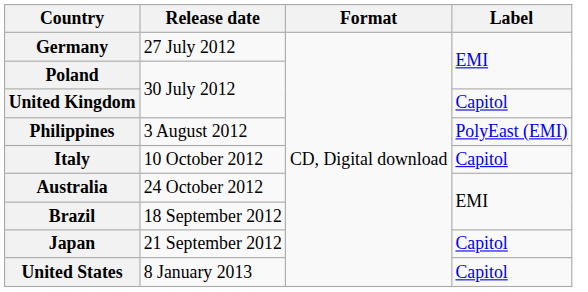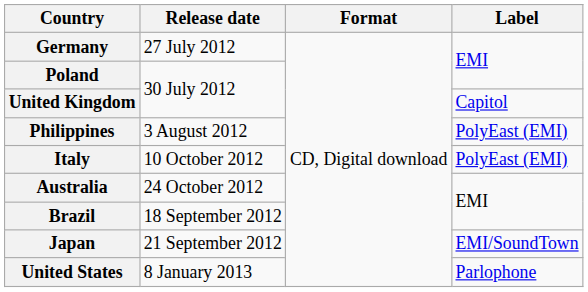Italy | Label: Capitol -> PolyEast (EMI)
Japan | Label: Capitol -> EMI/SoundTown
United States | Label: Capitol -> Parlophone
